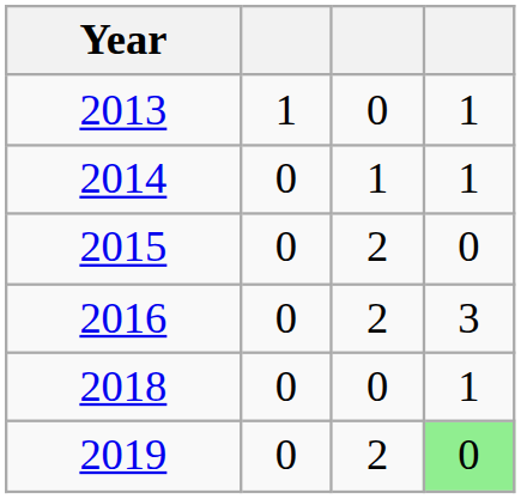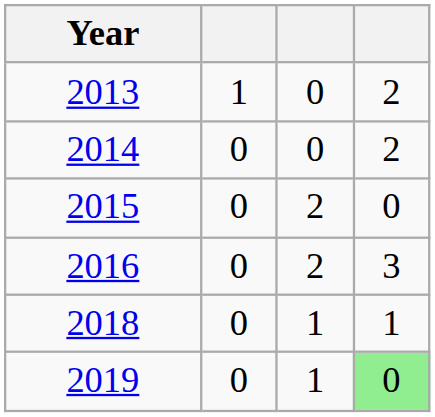2013 | column 4: 1 -> 2
2014 | column 3: 1 -> 0
2014 | column 4: 1 -> 2
2018 | column 3: 0 -> 1
2019 | column 3: 2 -> 1
